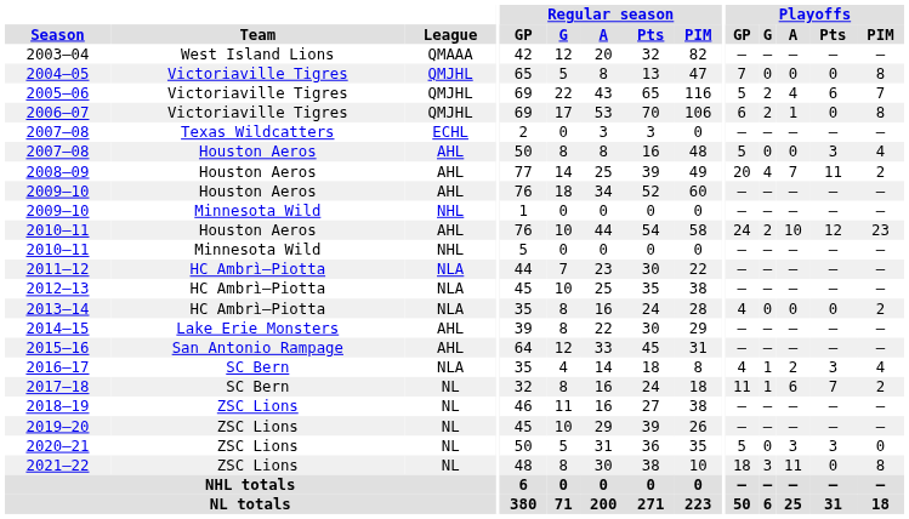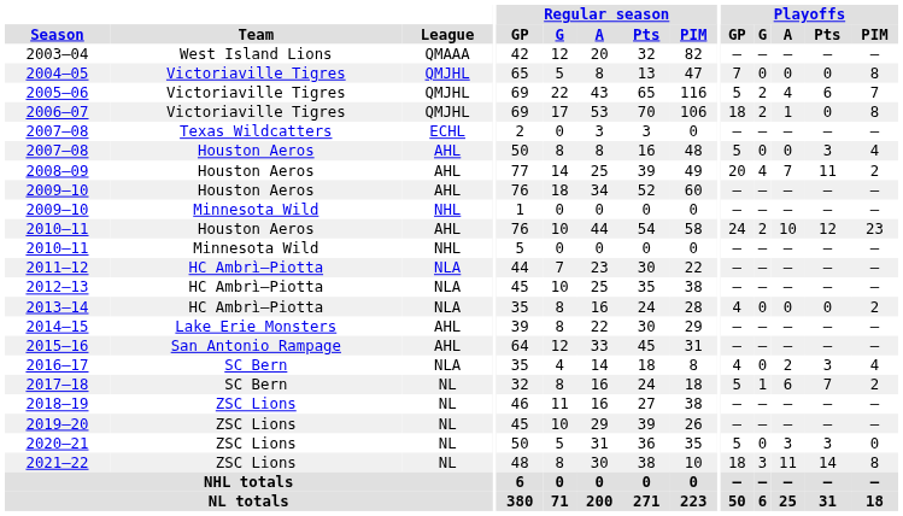2006–07 | Playoffs / GP: 6 -> 18
2016–17 | Playoffs / G: 1 -> 0
2017–18 | Playoffs / GP: 11 -> 5
2021–22 | Playoffs / Pts: 0 -> 14
